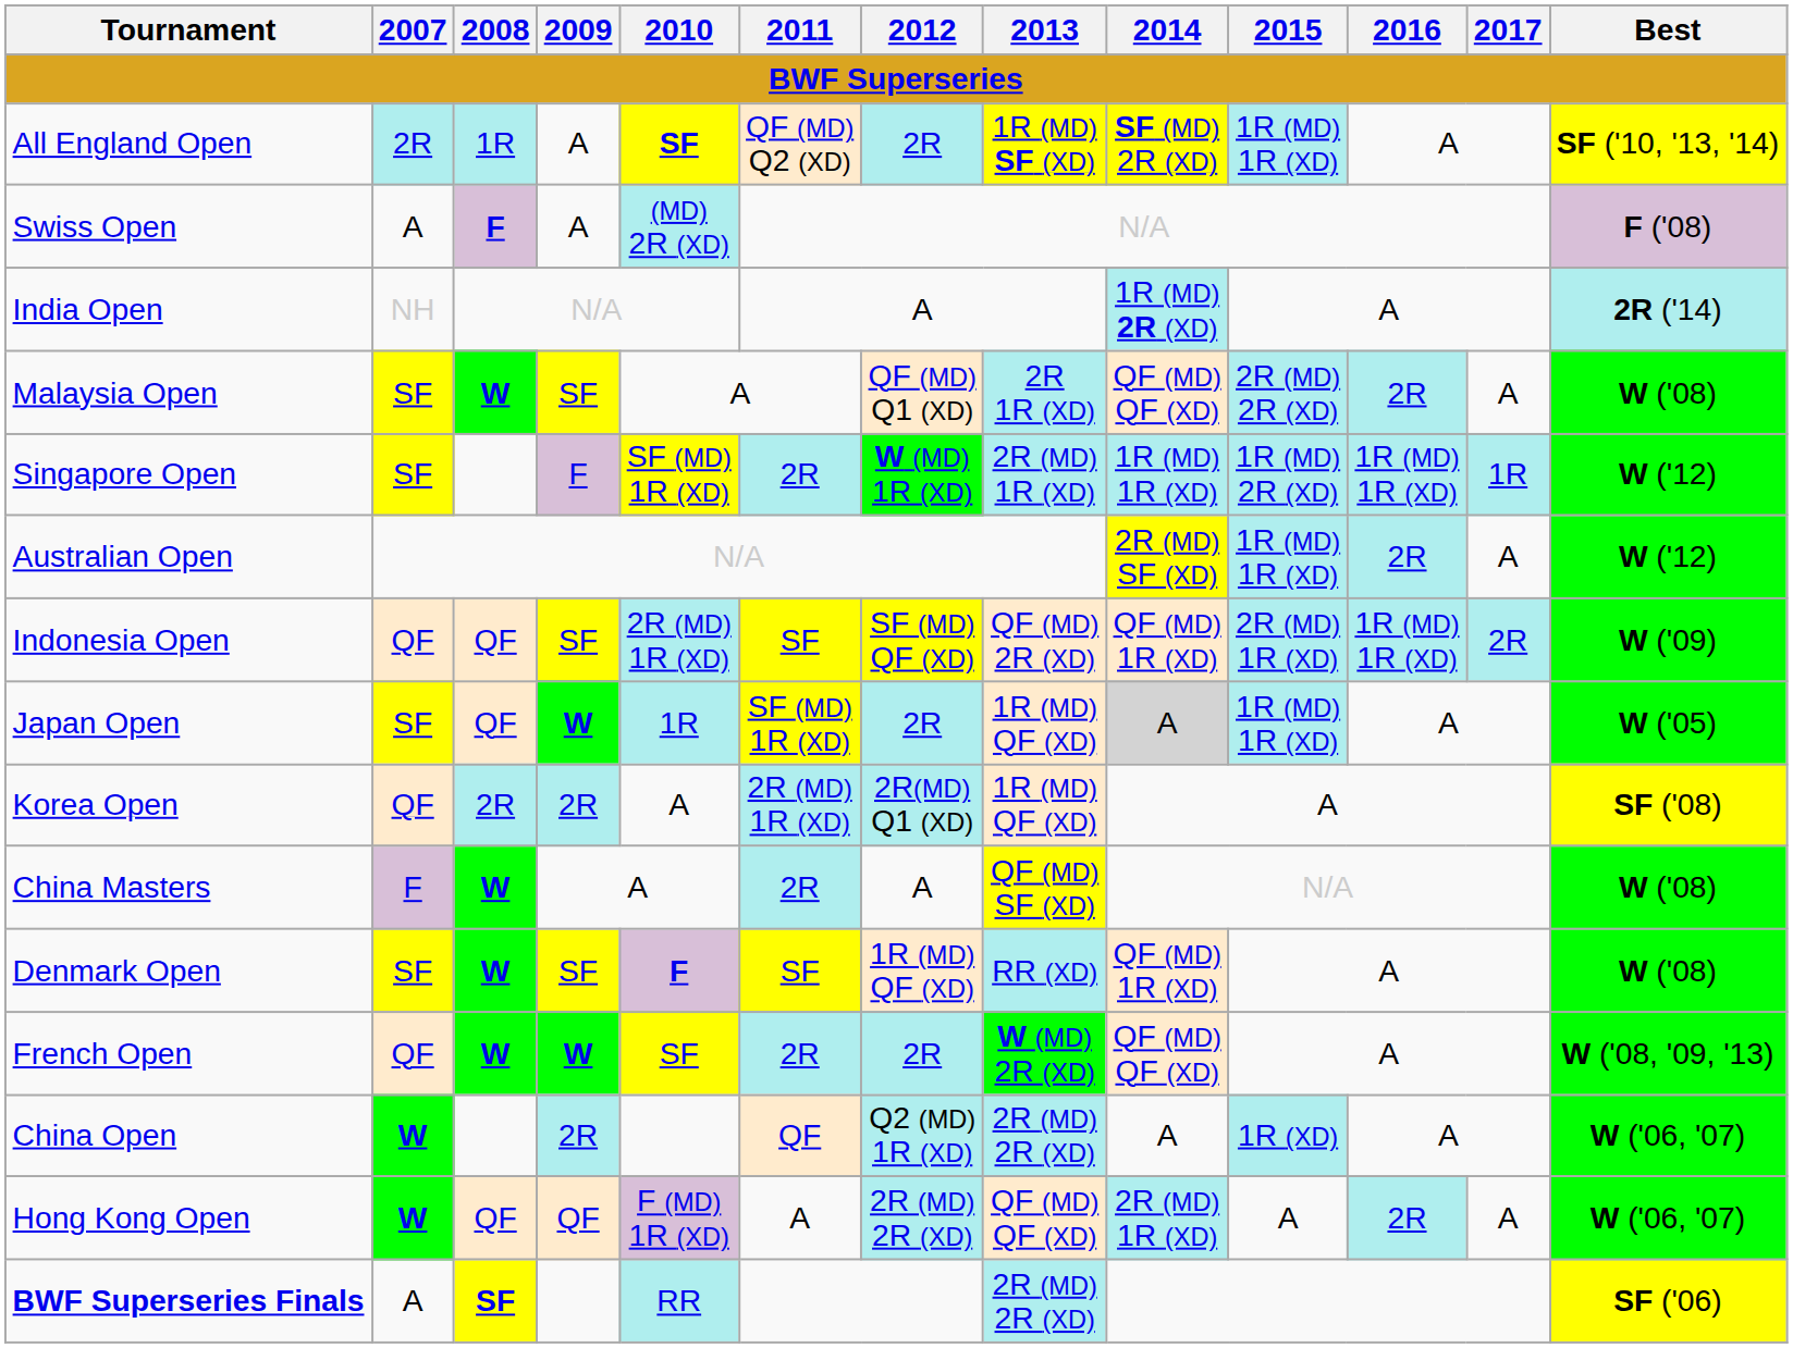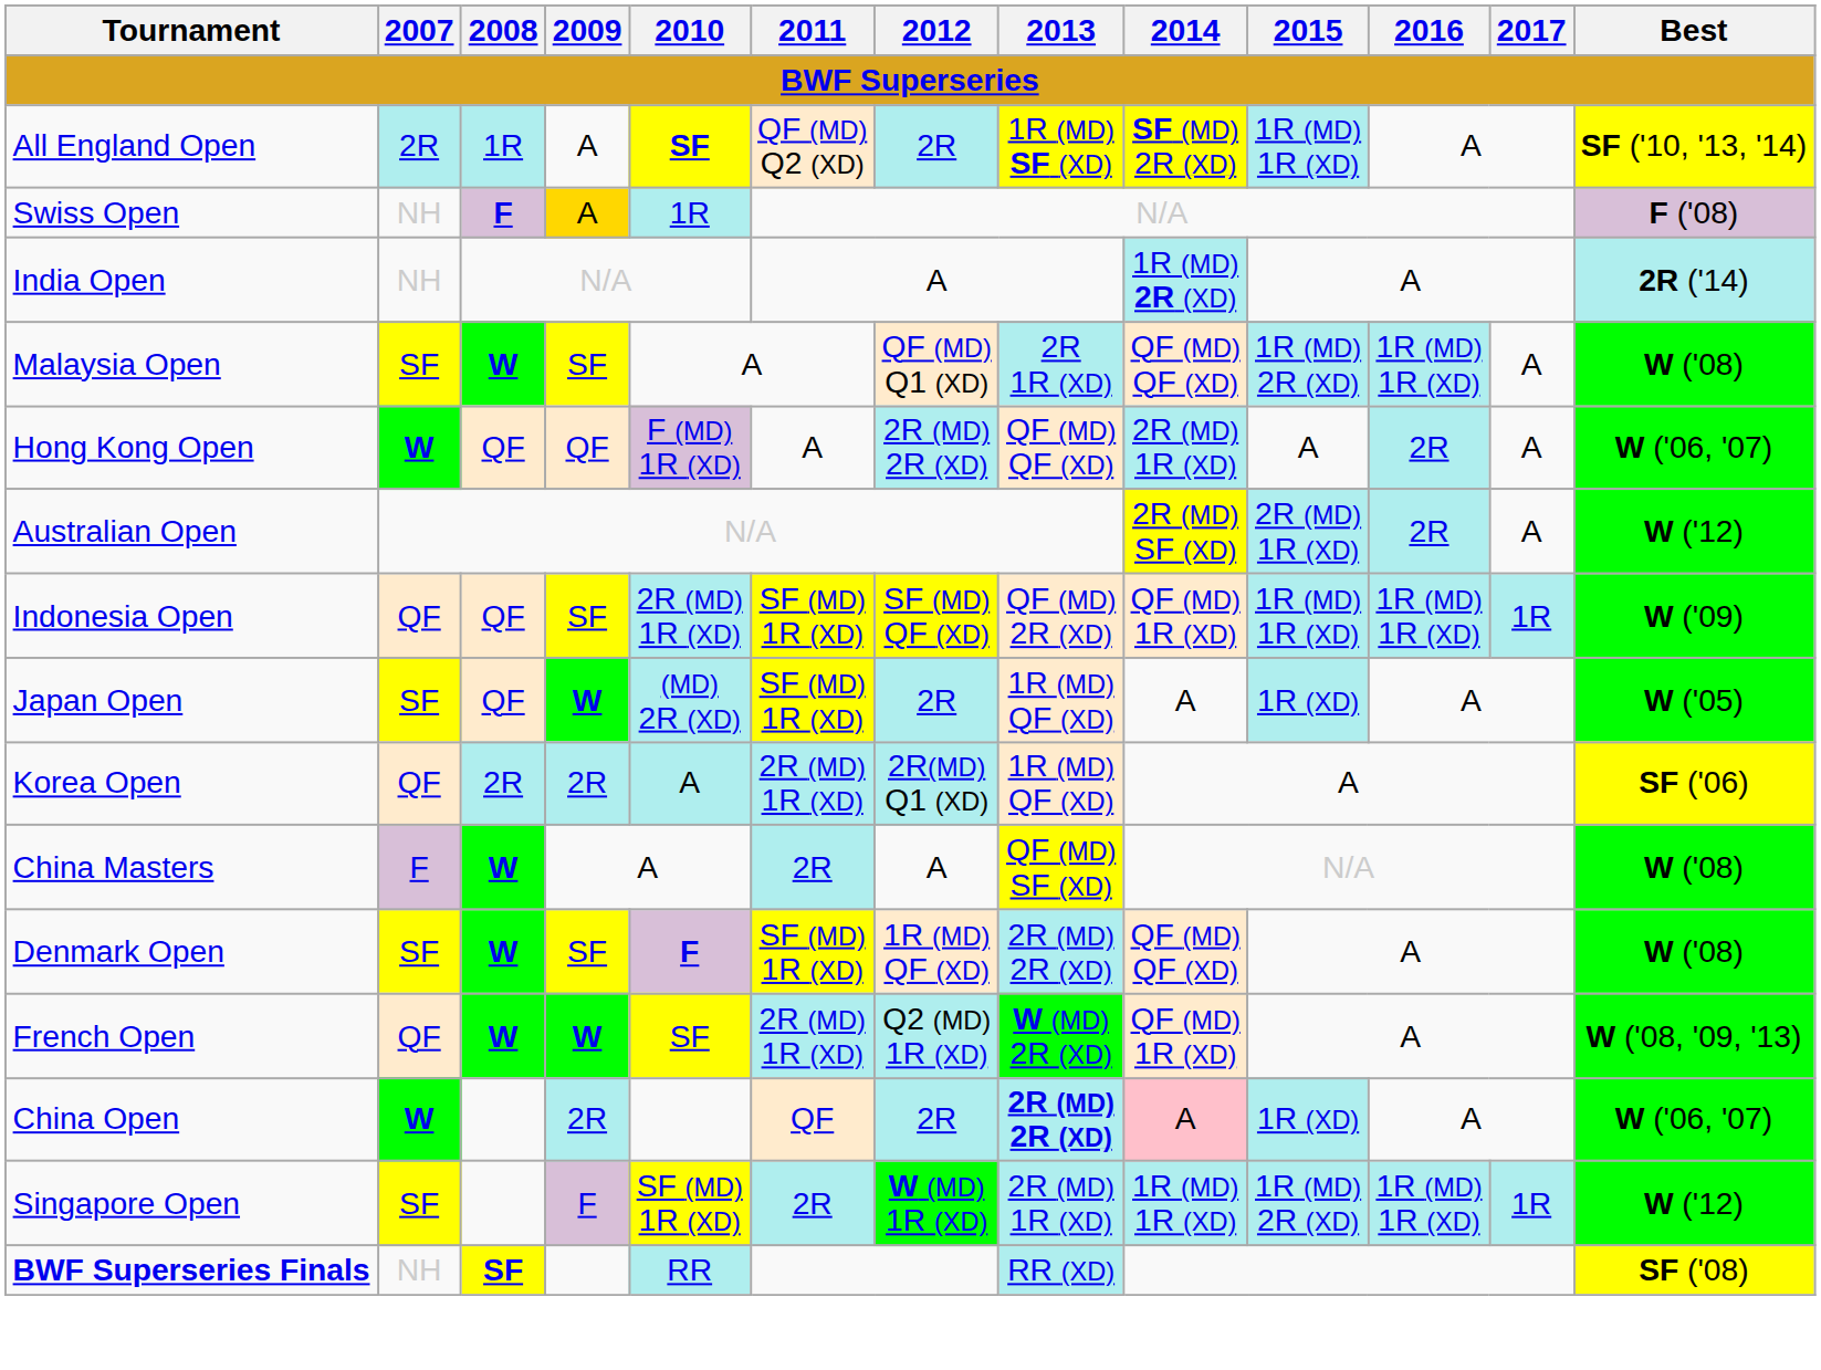Swiss Open | 2007: A -> NH
Swiss Open | 2009: no background -> gold background
Swiss Open | 2010: (MD) 2R (XD) -> 1R
Malaysia Open | 2015: 2R (MD) 2R (XD) -> 1R (MD) 2R (XD)
Malaysia Open | 2016: 2R -> 1R (MD) 1R (XD)
rows swapped: Singapore Open <-> Hong Kong Open
Australian Open | 2015: 1R (MD) 1R (XD) -> 2R (MD) 1R (XD)
Indonesia Open | 2011: SF -> SF (MD) 1R (XD)
Indonesia Open | 2015: 2R (MD) 1R (XD) -> 1R (MD) 1R (XD)
Indonesia Open | 2017: 2R -> 1R
Japan Open | 2010: 1R -> (MD) 2R (XD)
Japan Open | 2014: lightgrey background -> no background
Japan Open | 2015: 1R (MD) 1R (XD) -> 1R (XD)
Korea Open | 2010: no background -> paleturquoise background
Korea Open | Best: SF ('08) -> SF ('06)
Denmark Open | 2011: SF -> SF (MD) 1R (XD)
Denmark Open | 2013: RR (XD) -> 2R (MD) 2R (XD)
Denmark Open | 2014: QF (MD) 1R (XD) -> QF (MD) QF (XD)
French Open | 2011: 2R -> 2R (MD) 1R (XD)
French Open | 2012: 2R -> Q2 (MD) 1R (XD)
French Open | 2014: QF (MD) QF (XD) -> QF (MD) 1R (XD)
China Open | 2012: Q2 (MD) 1R (XD) -> 2R
China Open | 2013: normal -> bold
China Open | 2014: no background -> pink background
BWF Superseries Finals | 2007: A -> NH
BWF Superseries Finals | 2013: 2R (MD) 2R (XD) -> RR (XD)
BWF Superseries Finals | Best: SF ('06) -> SF ('08)
